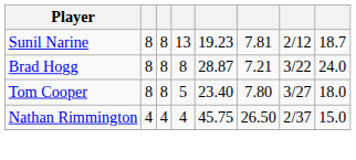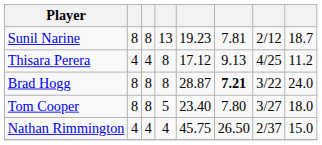+ row: Thisara Perera | 4 | 4 | 8 | 17.12 | 9.13 | 4/25 | 11.2
Brad Hogg | column 6: normal -> bold
